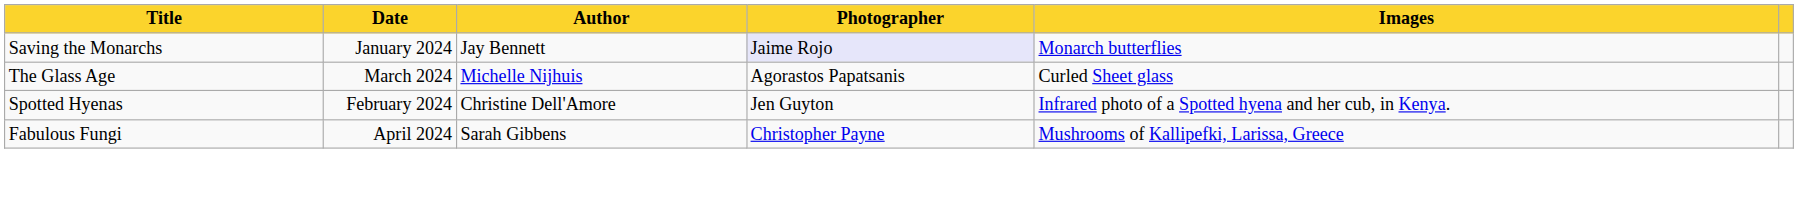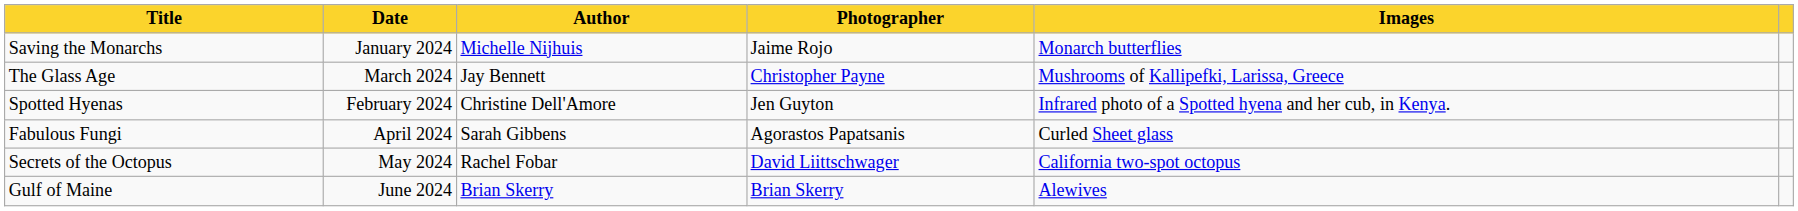Saving the Monarchs | Author: Jay Bennett -> Michelle Nijhuis
Saving the Monarchs | Photographer: lavender background -> no background
The Glass Age | Author: Michelle Nijhuis -> Jay Bennett
The Glass Age | Photographer: Agorastos Papatsanis -> Christopher Payne
The Glass Age | Images: Curled Sheet glass -> Mushrooms of Kallipefki, Larissa, Greece
Fabulous Fungi | Photographer: Christopher Payne -> Agorastos Papatsanis
Fabulous Fungi | Images: Mushrooms of Kallipefki, Larissa, Greece -> Curled Sheet glass
+ row: Secrets of the Octopus | May 2024 | Rachel Fobar | David Liittschwager | California two-spot octopus
+ row: Gulf of Maine | June 2024 | Brian Skerry | Brian Skerry | Alewives
